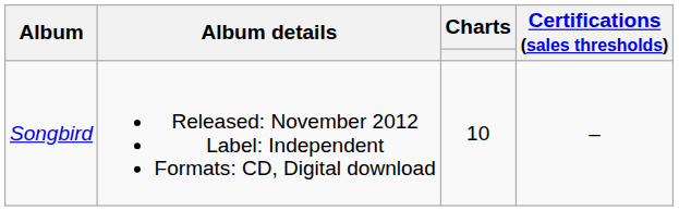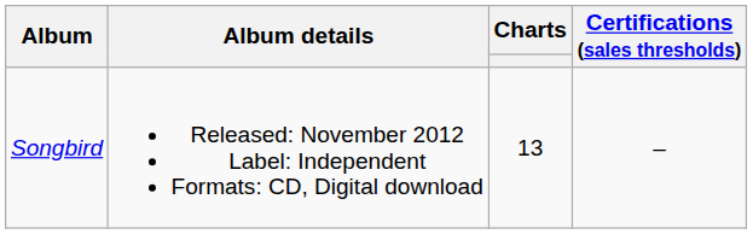Songbird | Charts: 10 -> 13
